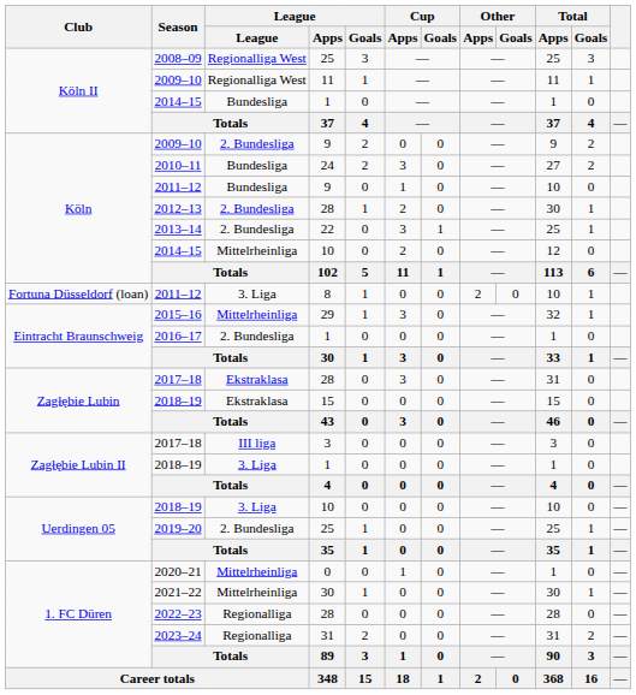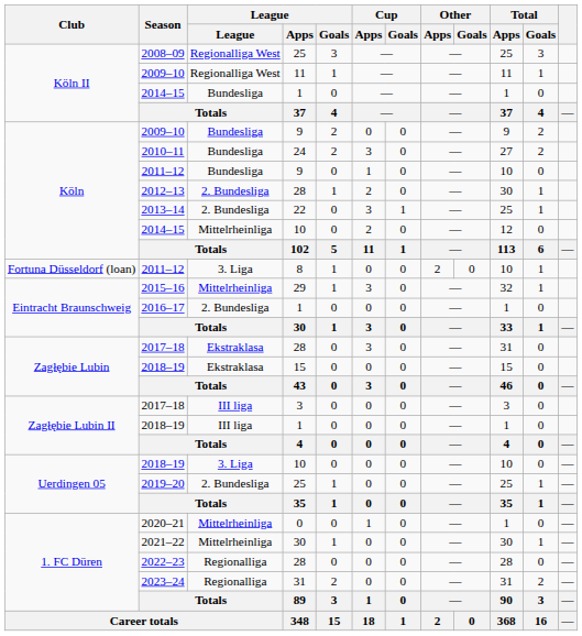2009–10 / 9 | League: 2. Bundesliga -> Bundesliga
2018–19 / 1 | League: 3. Liga -> III liga
